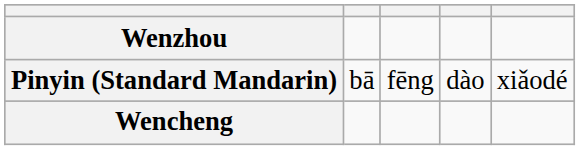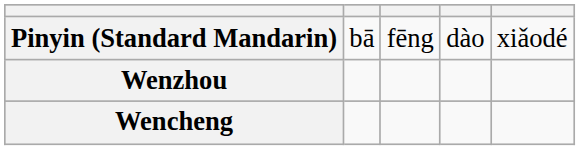rows swapped: Pinyin (Standard Mandarin) <-> Wenzhou
